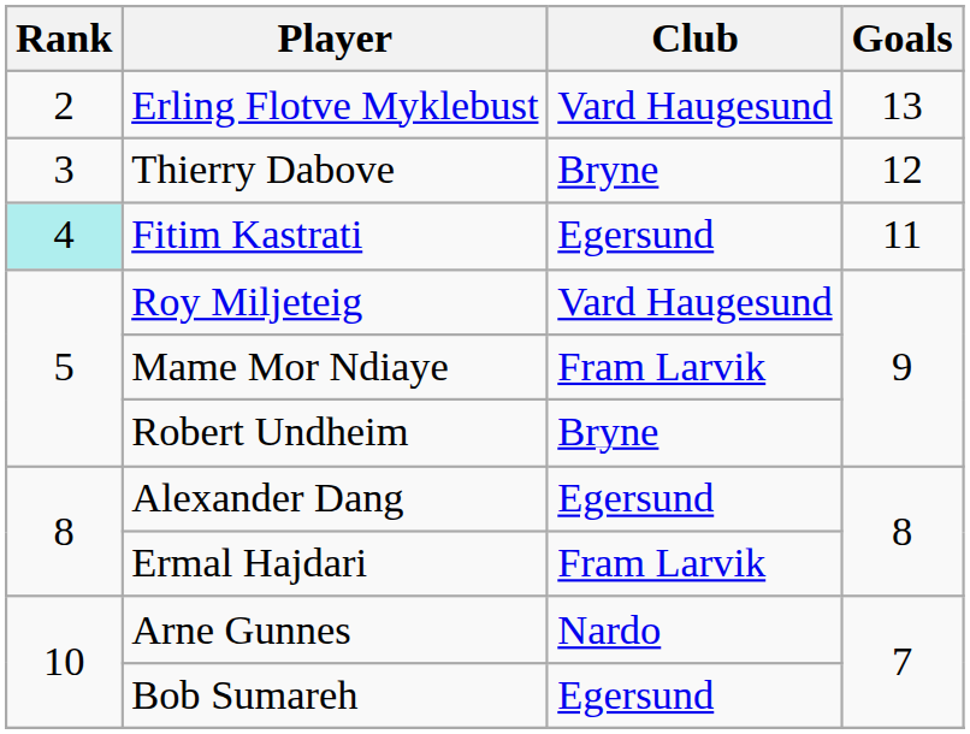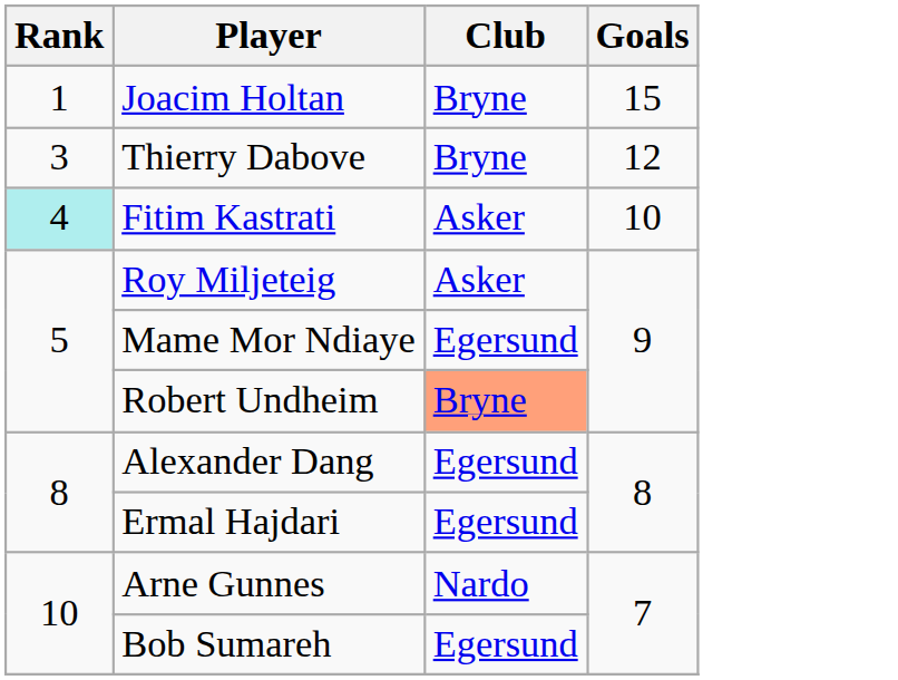+ row: 1 | Joacim Holtan | Bryne | 15
- row: 2 | Erling Flotve Myklebust | Vard Haugesund | 13
Fitim Kastrati | Club: Egersund -> Asker
Fitim Kastrati | Goals: 11 -> 10
Roy Miljeteig | Club: Vard Haugesund -> Asker
Mame Mor Ndiaye | Club: Fram Larvik -> Egersund
Robert Undheim | Club: no background -> lightsalmon background
Ermal Hajdari | Club: Fram Larvik -> Egersund
